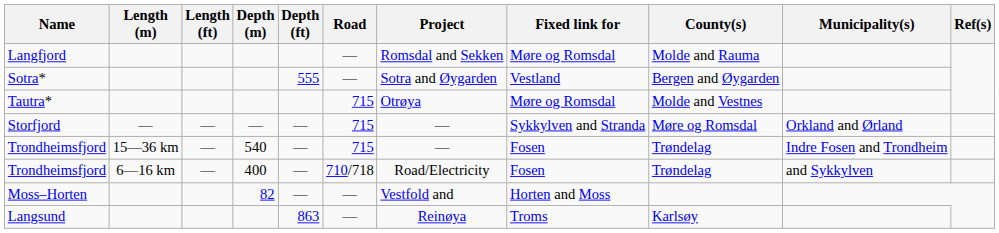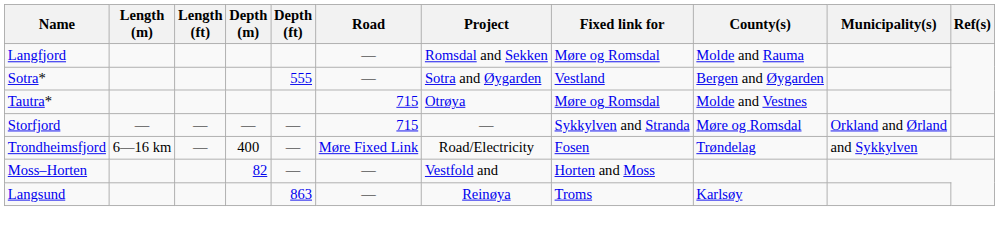- row: Trondheimsfjord | 15—36 km | — | 540 | — | 715 | — | Fosen | Trøndelag | Indre Fosen and Trondheim
Trondheimsfjord / 400 | Road: 710/718 -> Møre Fixed Link
